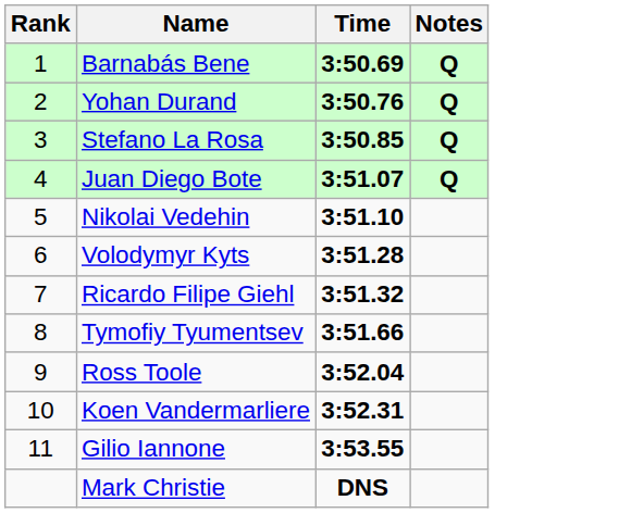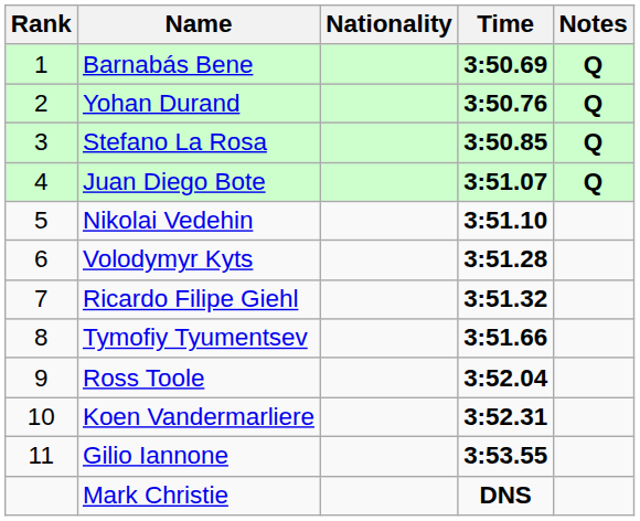+ column: Nationality
